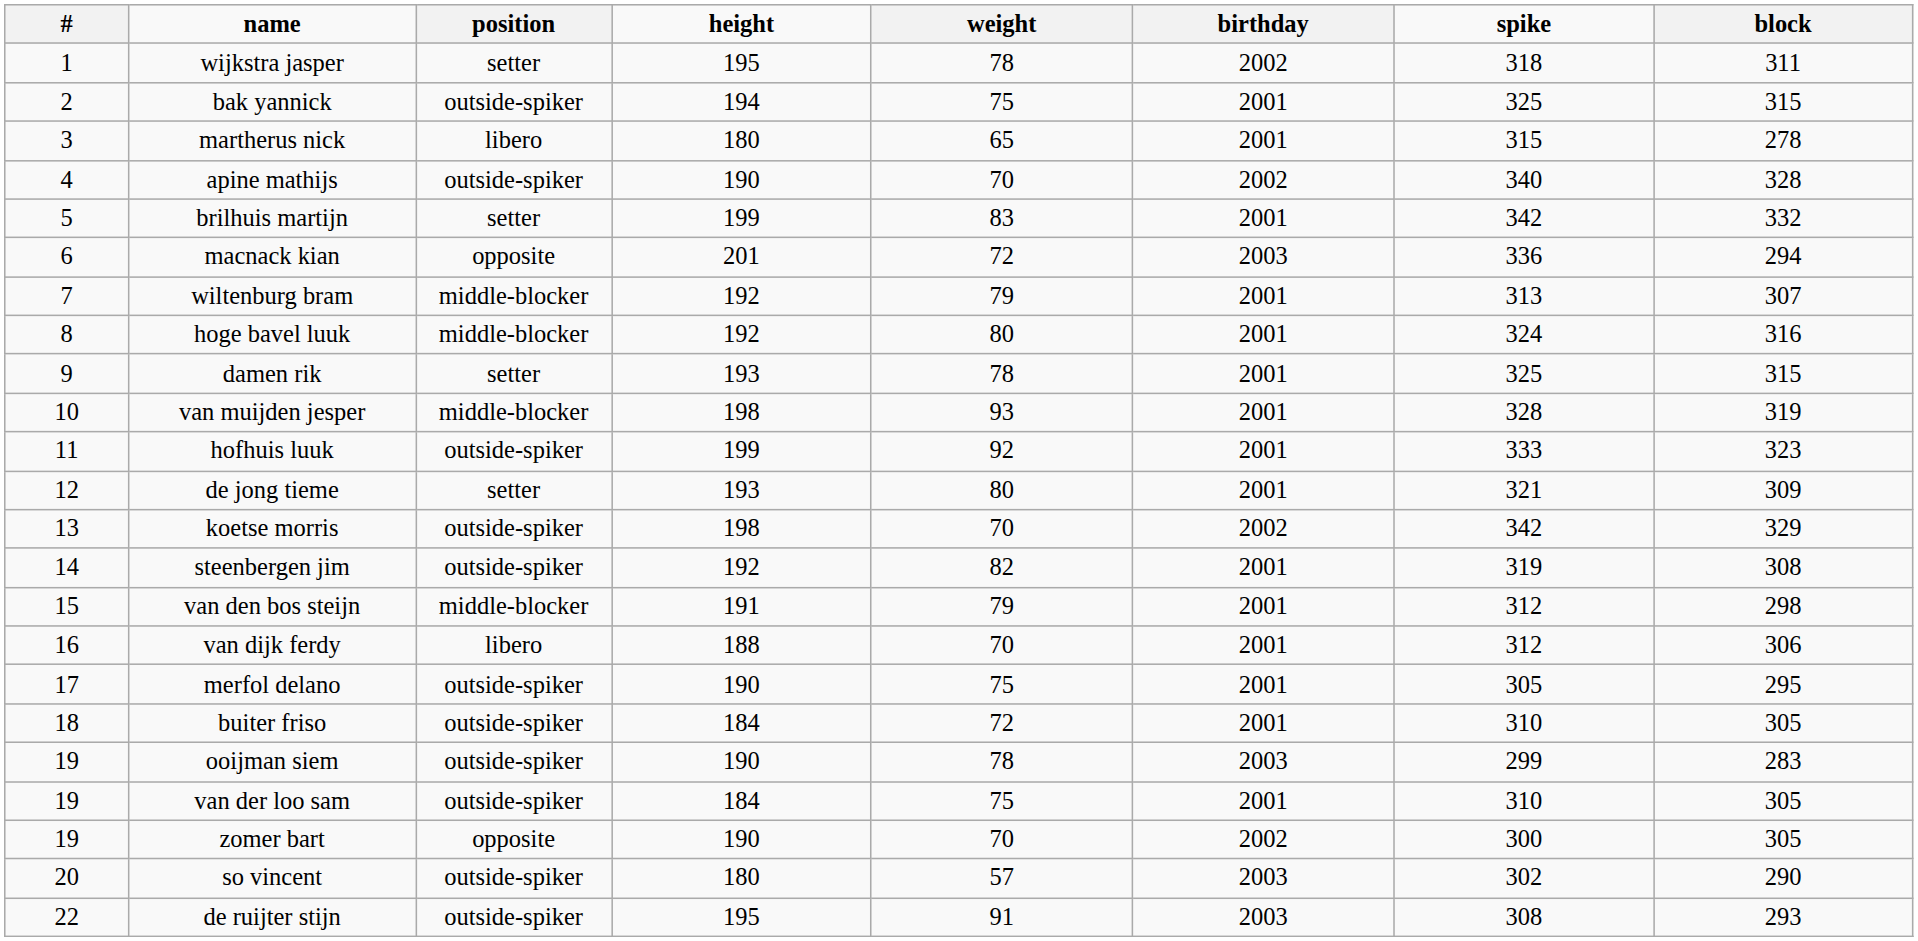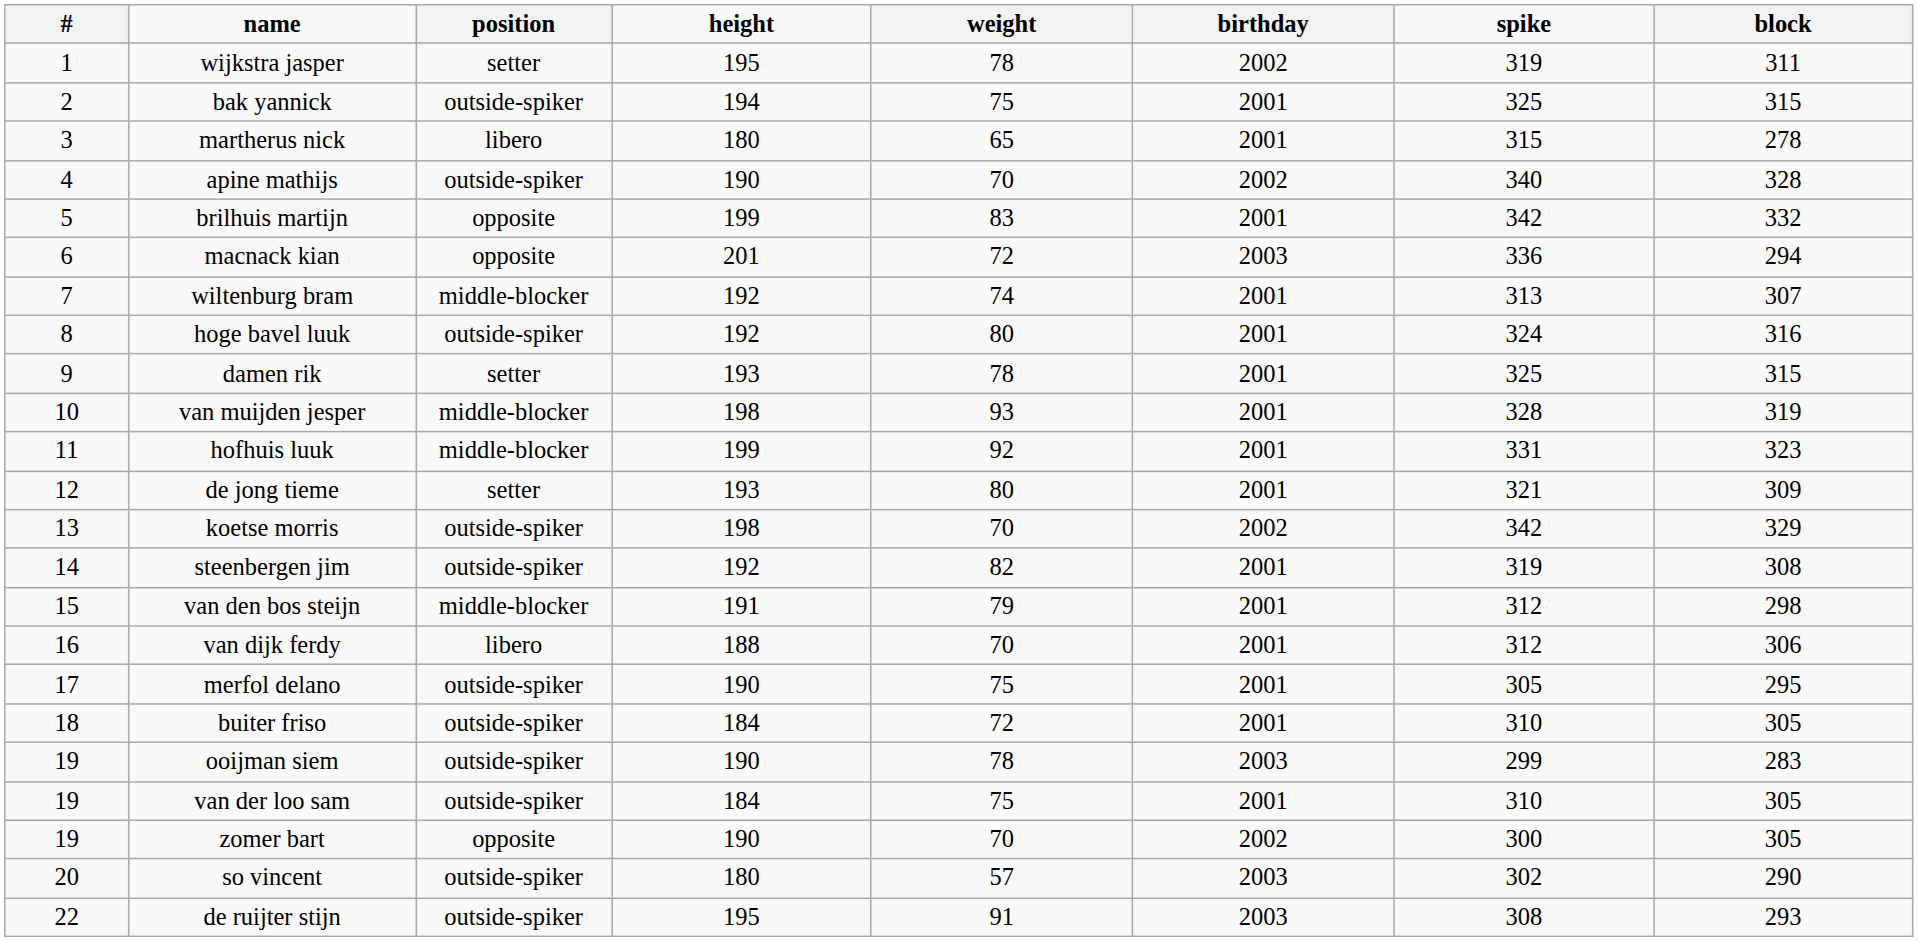wijkstra jasper | spike: 318 -> 319
brilhuis martijn | position: setter -> opposite
wiltenburg bram | weight: 79 -> 74
hoge bavel luuk | position: middle-blocker -> outside-spiker
hofhuis luuk | position: outside-spiker -> middle-blocker
hofhuis luuk | spike: 333 -> 331
